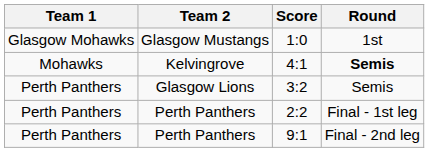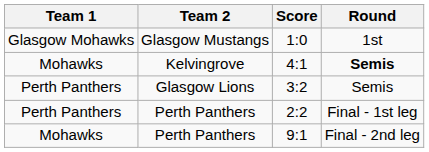9:1 | Team 1: Perth Panthers -> Mohawks
